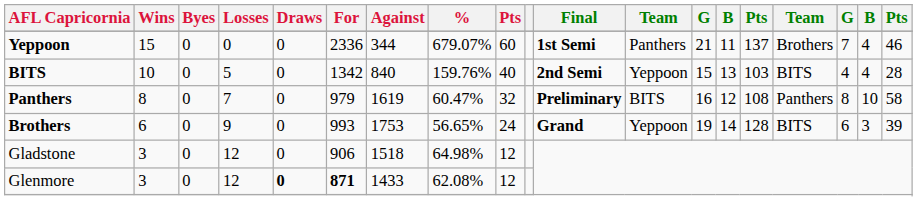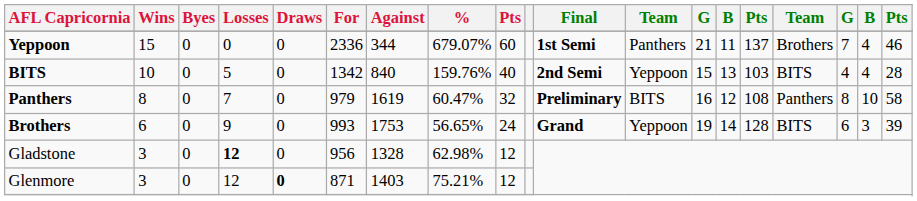Gladstone | Losses: normal -> bold
Gladstone | For: 906 -> 956
Gladstone | Against: 1518 -> 1328
Gladstone | %: 64.98% -> 62.98%
Glenmore | For: bold -> normal
Glenmore | Against: 1433 -> 1403
Glenmore | %: 62.08% -> 75.21%
